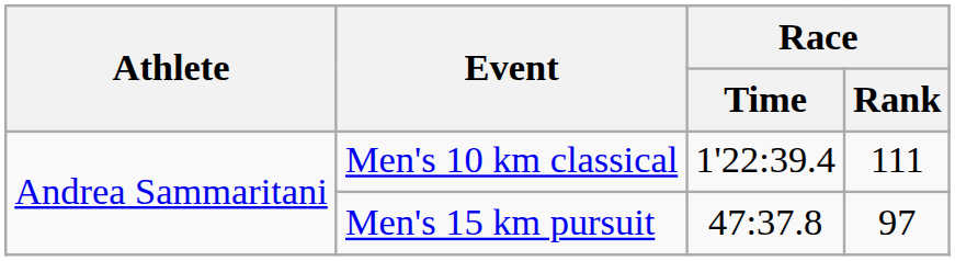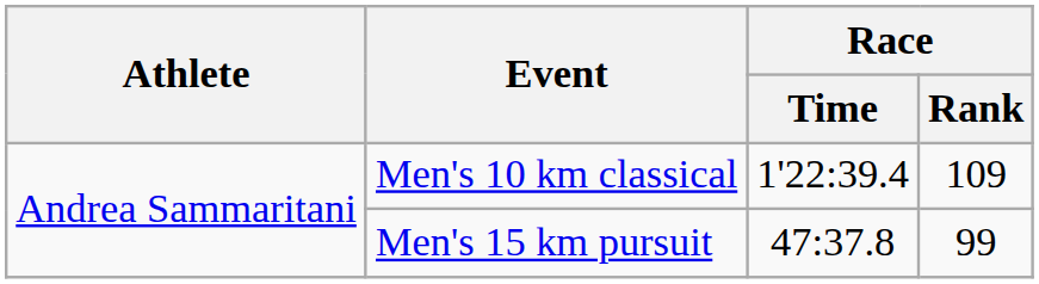Men's 10 km classical | Race / Rank: 111 -> 109
Men's 15 km pursuit | Race / Rank: 97 -> 99
